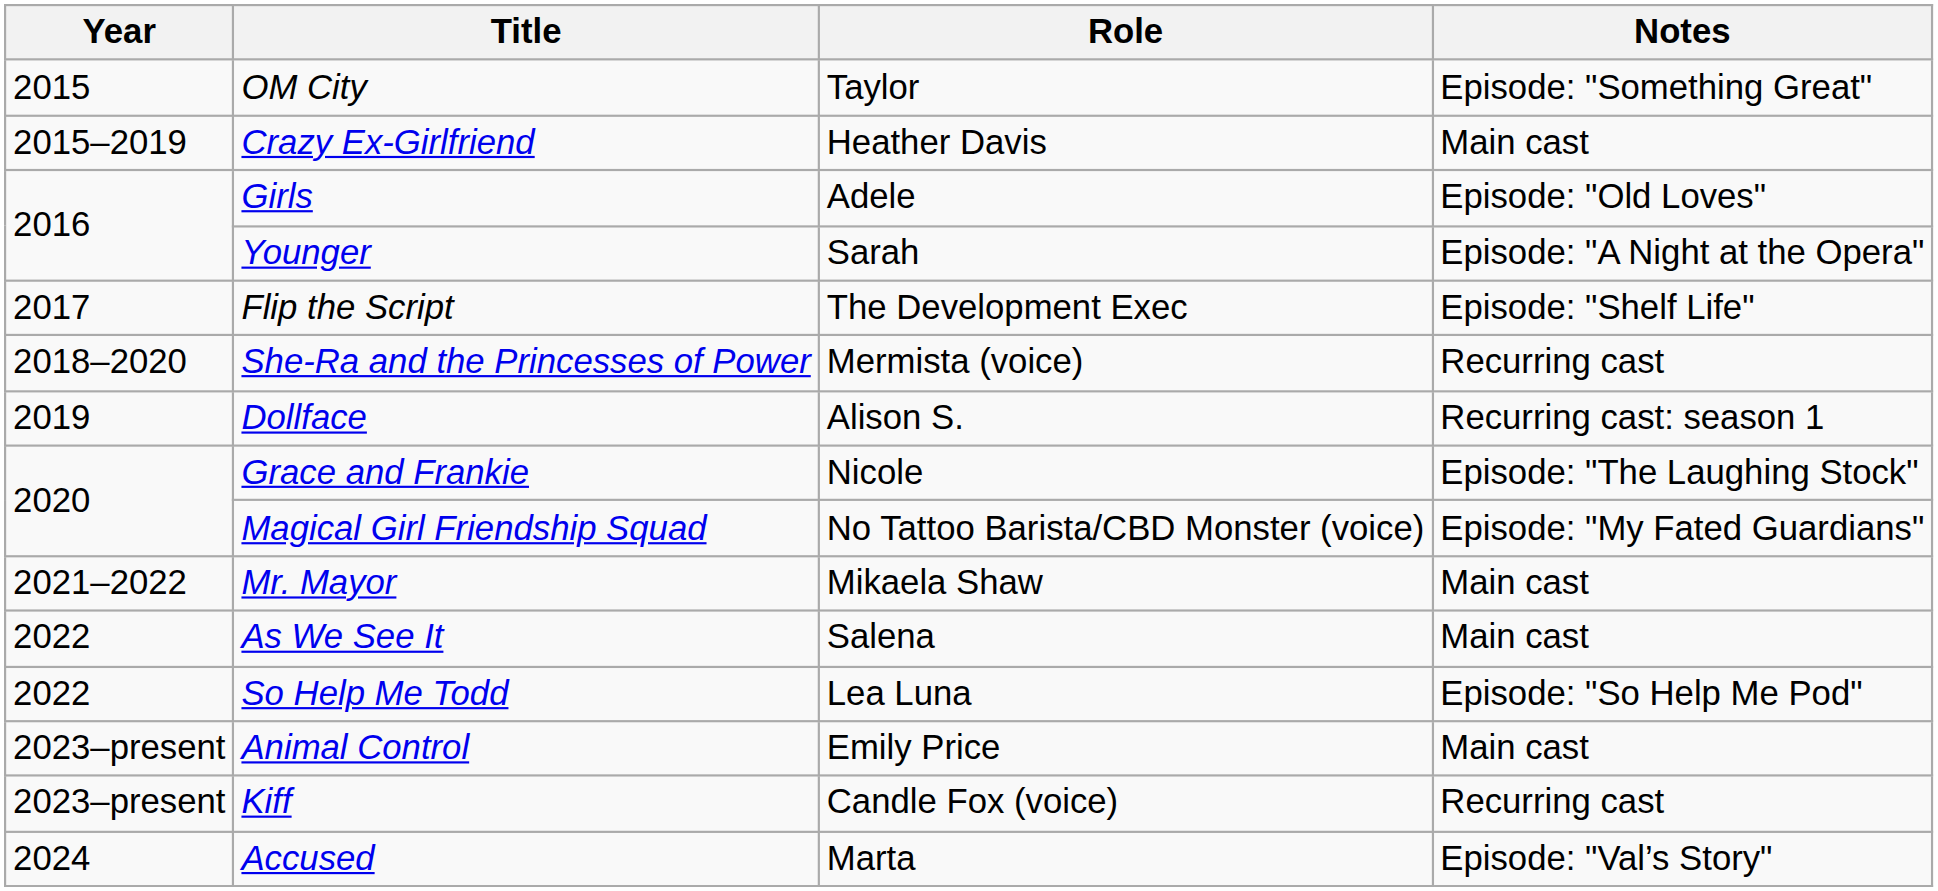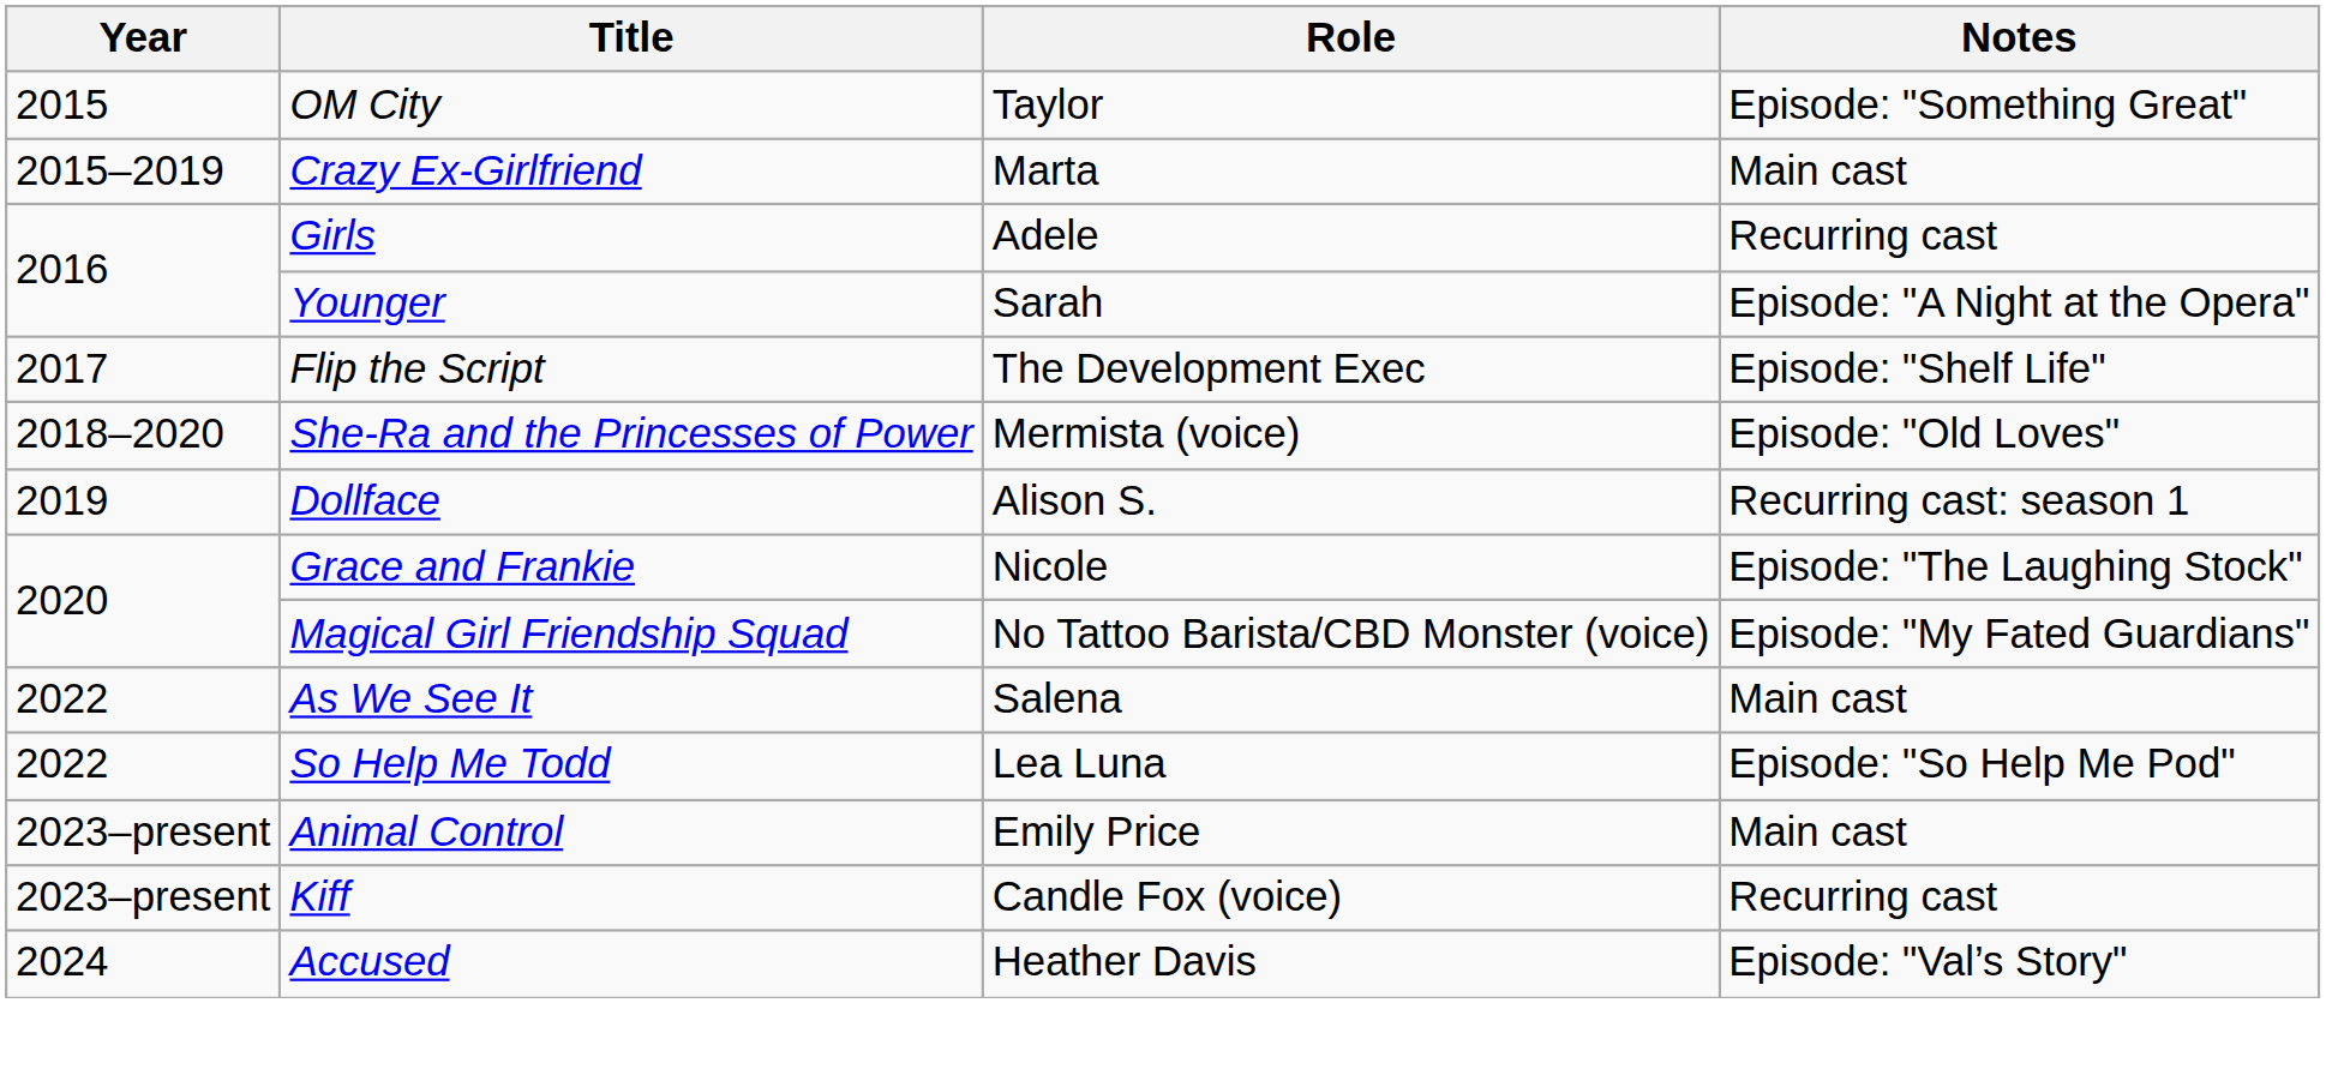Crazy Ex-Girlfriend | Role: Heather Davis -> Marta
Girls | Notes: Episode: "Old Loves" -> Recurring cast
She-Ra and the Princesses of Power | Notes: Recurring cast -> Episode: "Old Loves"
- row: 2021–2022 | Mr. Mayor | Mikaela Shaw | Main cast
Accused | Role: Marta -> Heather Davis
